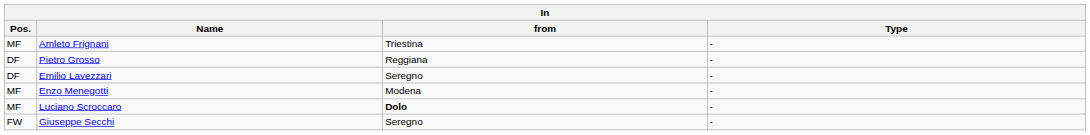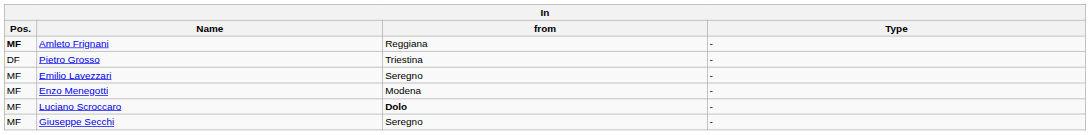Amleto Frignani | Pos.: normal -> bold
Amleto Frignani | from: Triestina -> Reggiana
Pietro Grosso | from: Reggiana -> Triestina
Emilio Lavezzari | Pos.: DF -> MF
Giuseppe Secchi | Pos.: FW -> MF
